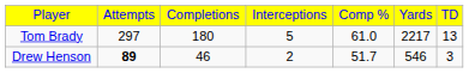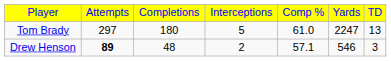Tom Brady | column 6: 2217 -> 2247
Drew Henson | column 3: 46 -> 48
Drew Henson | column 5: 51.7 -> 57.1
